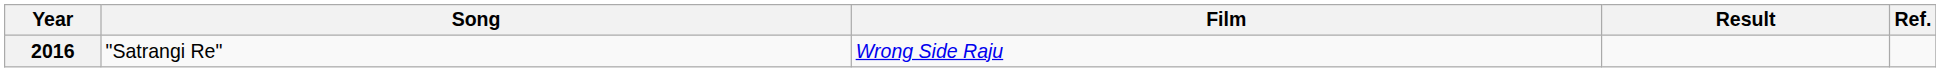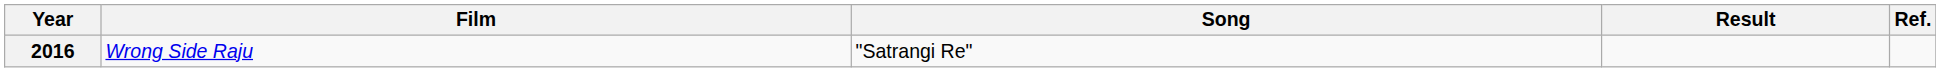columns swapped: Song <-> Film
